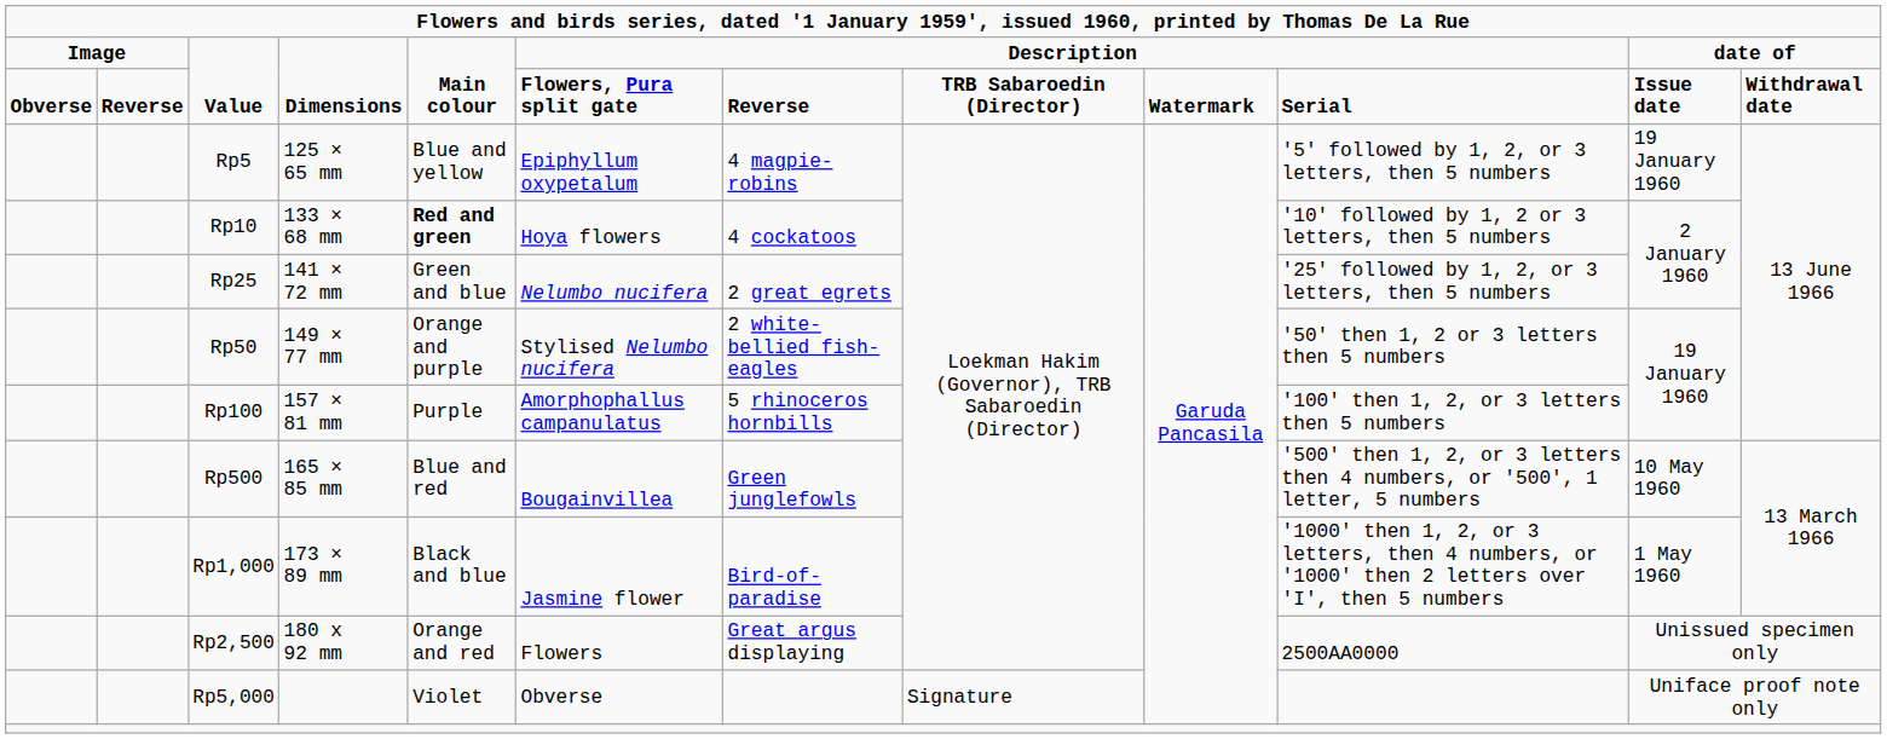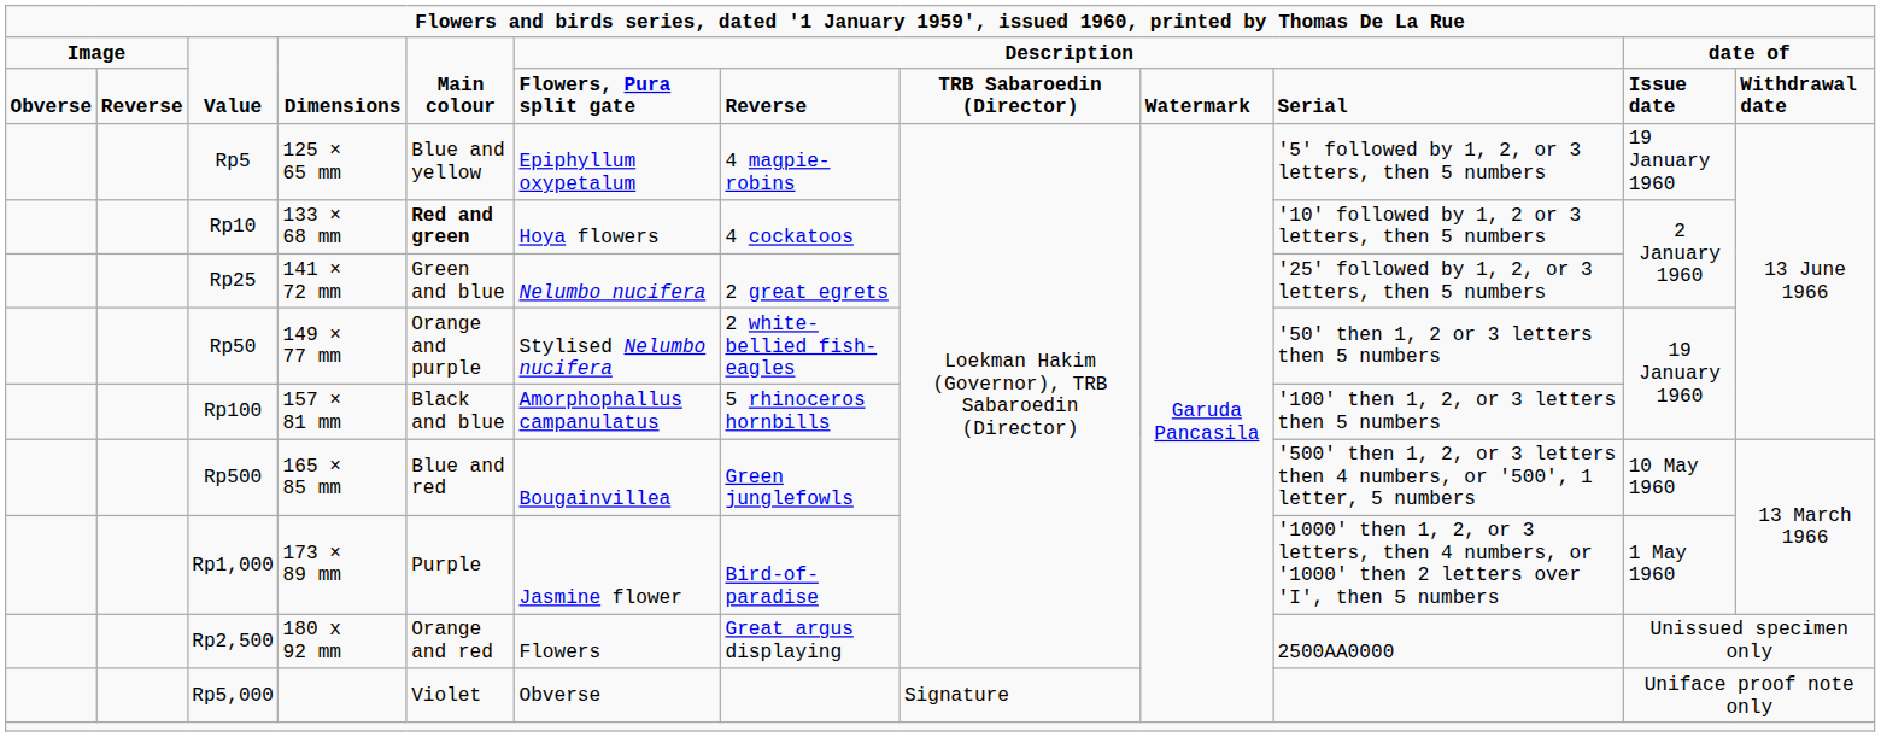Rp100 | column 5: Purple -> Black and blue
Rp1,000 | column 5: Black and blue -> Purple
